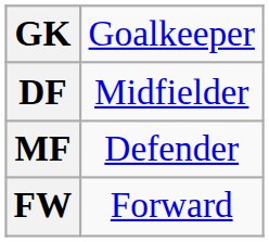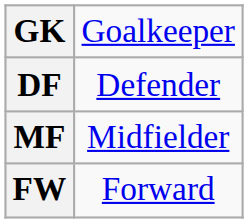DF | column 2: Midfielder -> Defender
MF | column 2: Defender -> Midfielder
